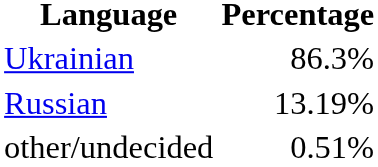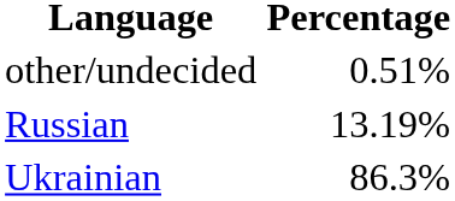rows swapped: Ukrainian <-> other/undecided
